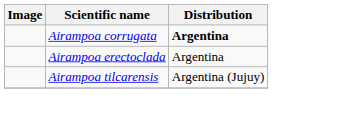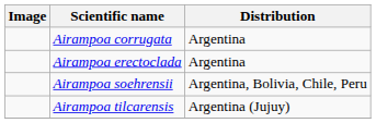Airampoa corrugata | Distribution: bold -> normal
+ row: Airampoa soehrensii | Argentina, Bolivia, Chile, Peru
